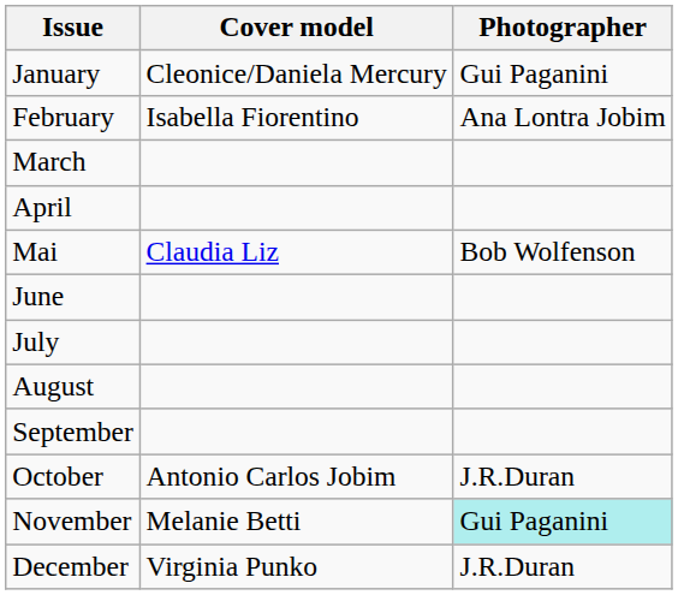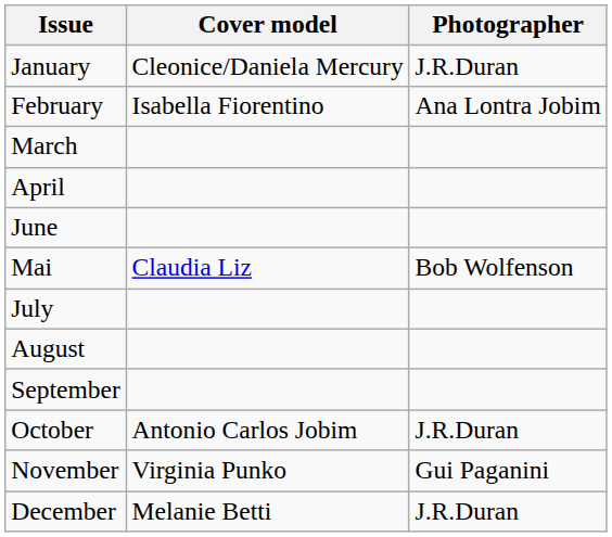January | Photographer: Gui Paganini -> J.R.Duran
rows swapped: Mai <-> June
November | Cover model: Melanie Betti -> Virginia Punko
November | Photographer: paleturquoise background -> no background
December | Cover model: Virginia Punko -> Melanie Betti
